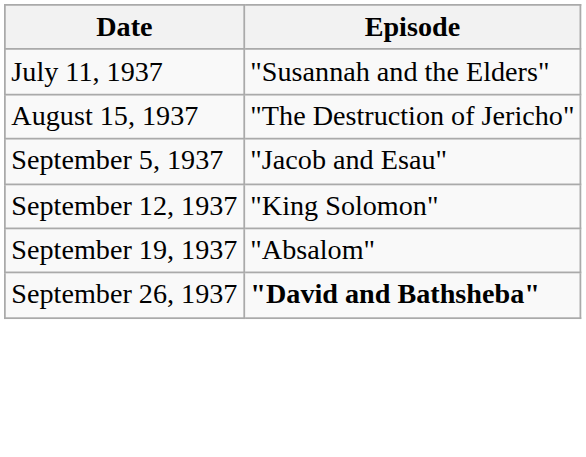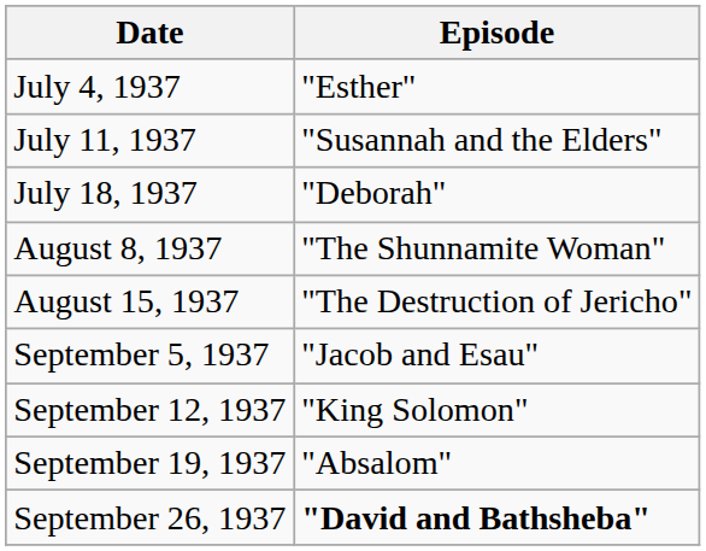+ row: July 4, 1937 | "Esther"
+ row: July 18, 1937 | "Deborah"
+ row: August 8, 1937 | "The Shunnamite Woman"
